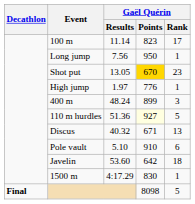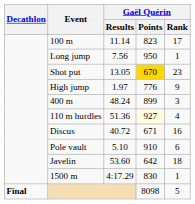High jump | Gaël Quérin / Rank: 1 -> 9
110 m hurdles | Gaël Quérin / Rank: 5 -> 4
Discus | Gaël Quérin / Results: 40.32 -> 40.72
Discus | Gaël Quérin / Rank: 13 -> 16
